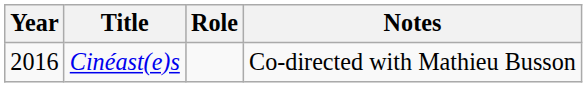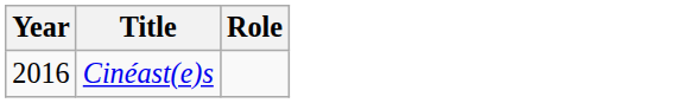- column: Notes | Co-directed with Mathieu Busson
